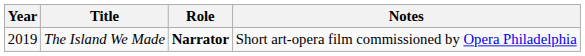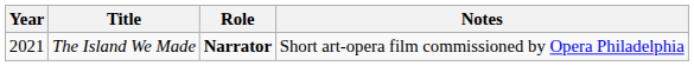The Island We Made | Year: 2019 -> 2021
